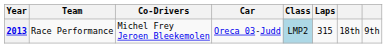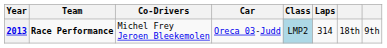2013 | Team: normal -> bold
2013 | Laps: 315 -> 314
